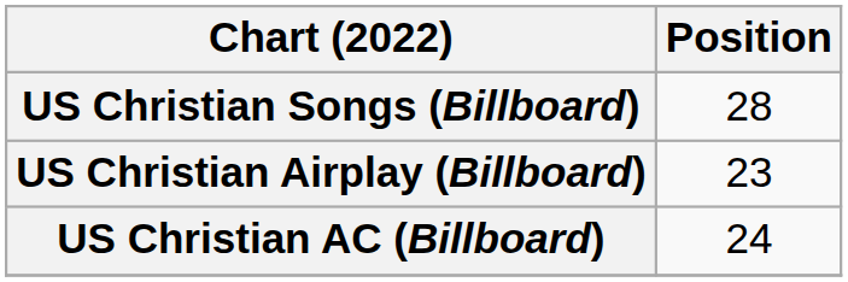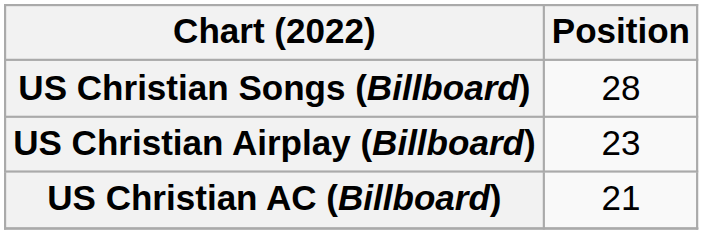US Christian AC (Billboard) | Position: 24 -> 21
